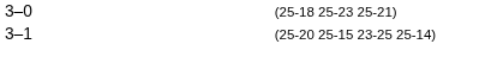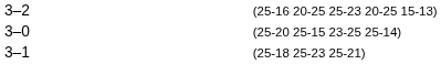+ row: 3–2 | (25-16 20-25 25-23 20-25 15-13)
3–0 | column 4: (25-18 25-23 25-21) -> (25-20 25-15 23-25 25-14)
3–1 | column 4: (25-20 25-15 23-25 25-14) -> (25-18 25-23 25-21)
